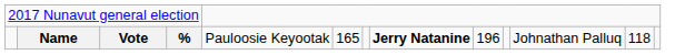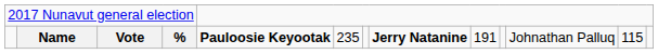Name | column 5: normal -> bold
Name | column 6: 165 -> 235
Name | column 9: 196 -> 191
Name | column 12: 118 -> 115
